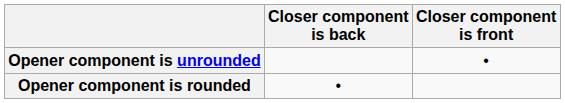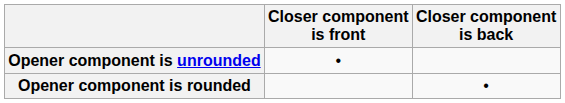columns swapped: Closer component is front <-> Closer component is back
